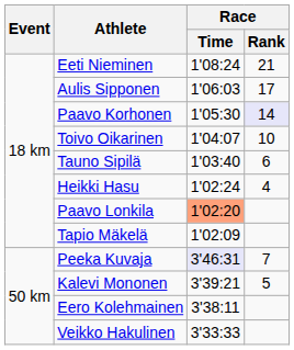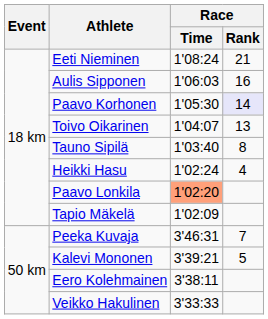Aulis Sipponen | Race / Rank: 17 -> 16
Toivo Oikarinen | Race / Rank: 10 -> 13
Tauno Sipilä | Race / Rank: 6 -> 8
Peeka Kuvaja | Race / Time: lavender background -> no background
